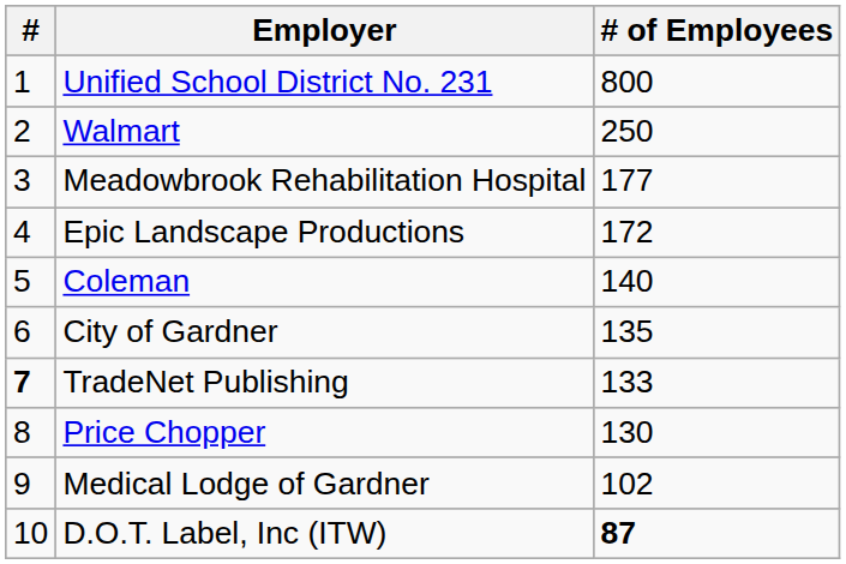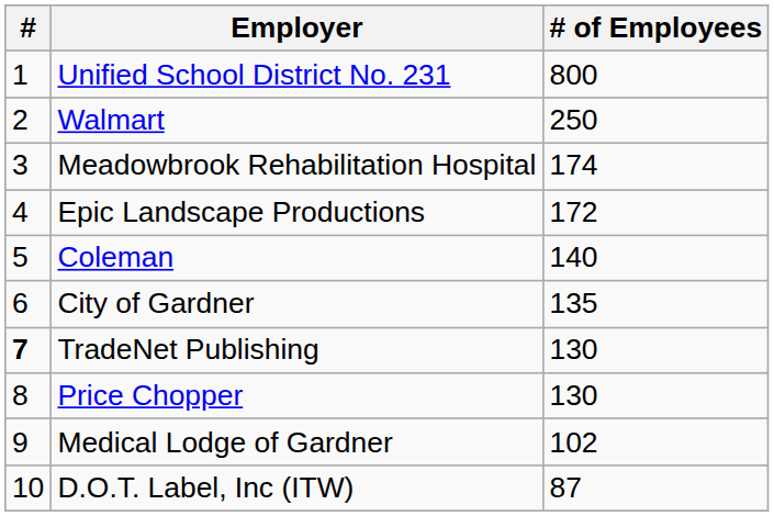Meadowbrook Rehabilitation Hospital | # of Employees: 177 -> 174
TradeNet Publishing | # of Employees: 133 -> 130
D.O.T. Label, Inc (ITW) | # of Employees: bold -> normal
